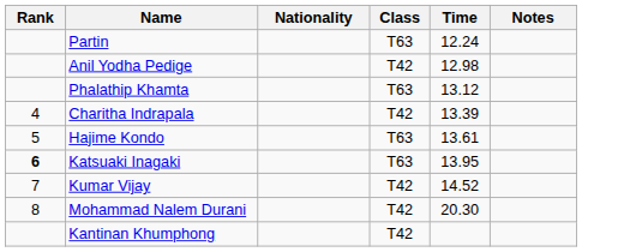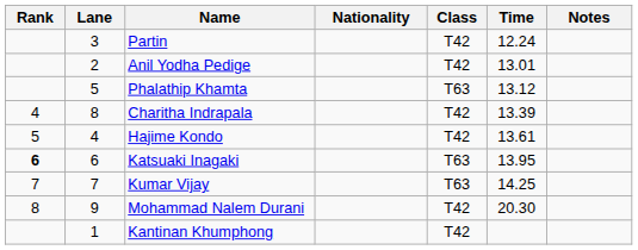+ column: Lane | 3 | 2 | 5 | 8 | 4 | 6 | 7 | 9 | 1
Partin | Class: T63 -> T42
Anil Yodha Pedige | Time: 12.98 -> 13.01
Hajime Kondo | Class: T63 -> T42
Kumar Vijay | Class: T42 -> T63
Kumar Vijay | Time: 14.52 -> 14.25
